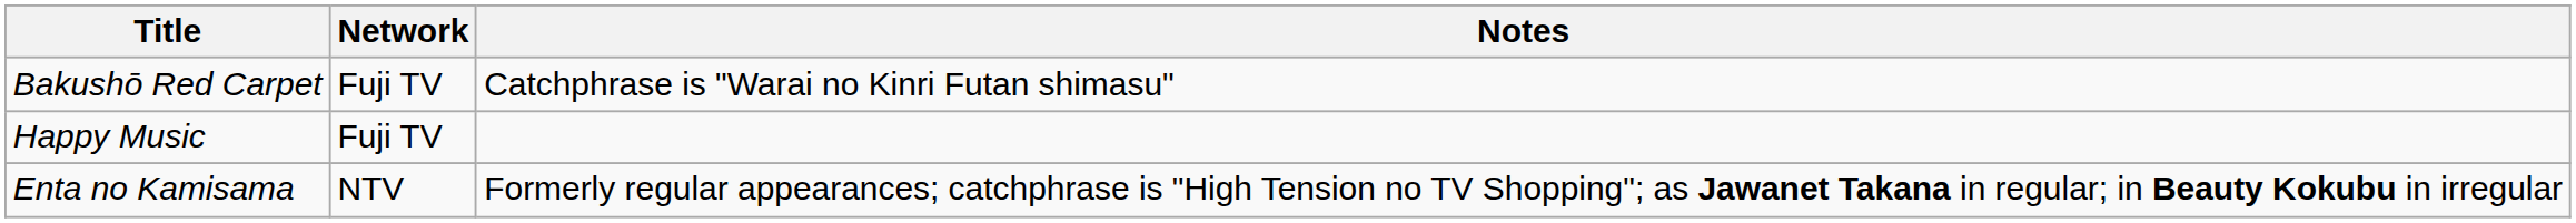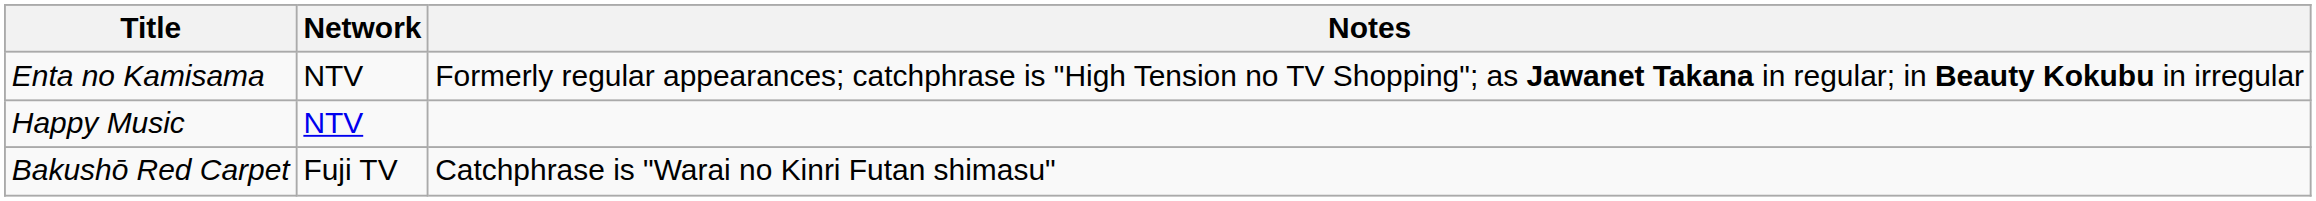rows swapped: Bakushō Red Carpet <-> Enta no Kamisama
Happy Music | Network: Fuji TV -> NTV
